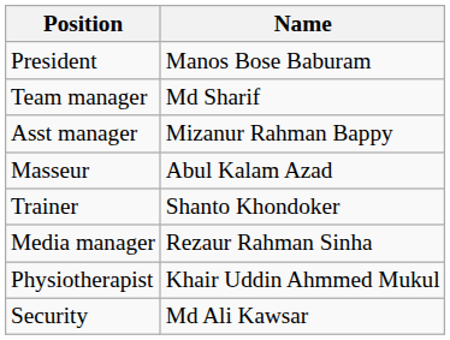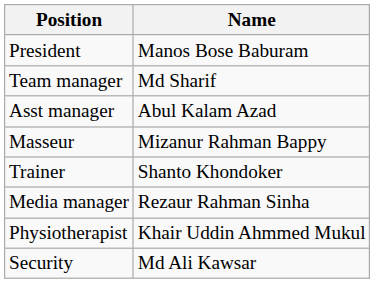Asst manager | Name: Mizanur Rahman Bappy -> Abul Kalam Azad
Masseur | Name: Abul Kalam Azad -> Mizanur Rahman Bappy
